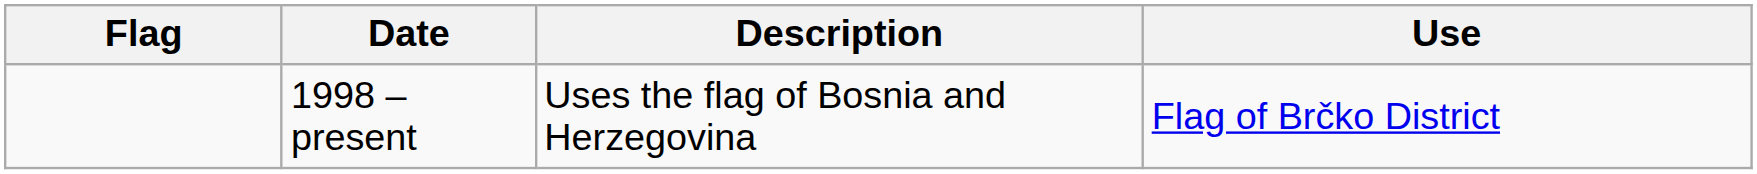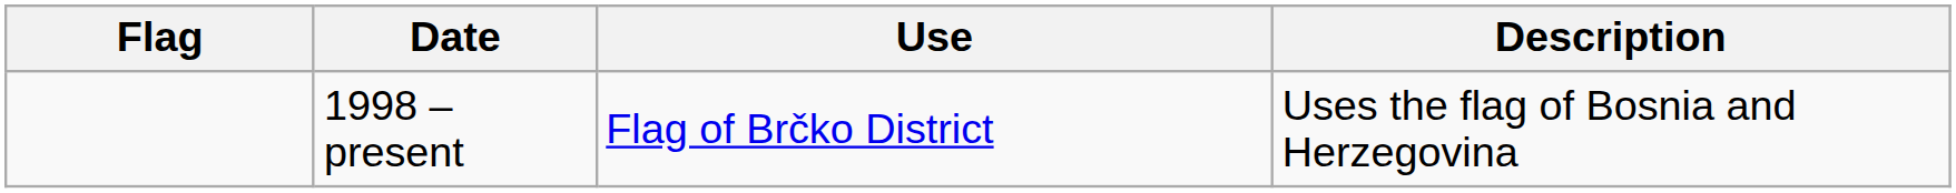columns swapped: Use <-> Description
